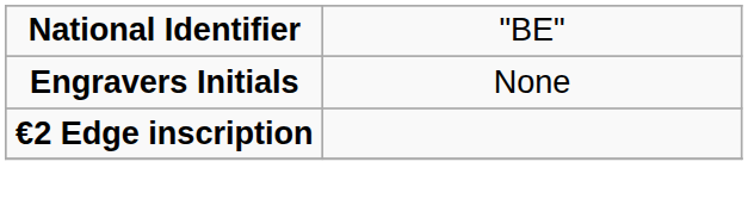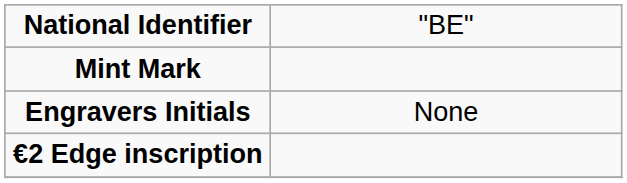+ row: Mint Mark
